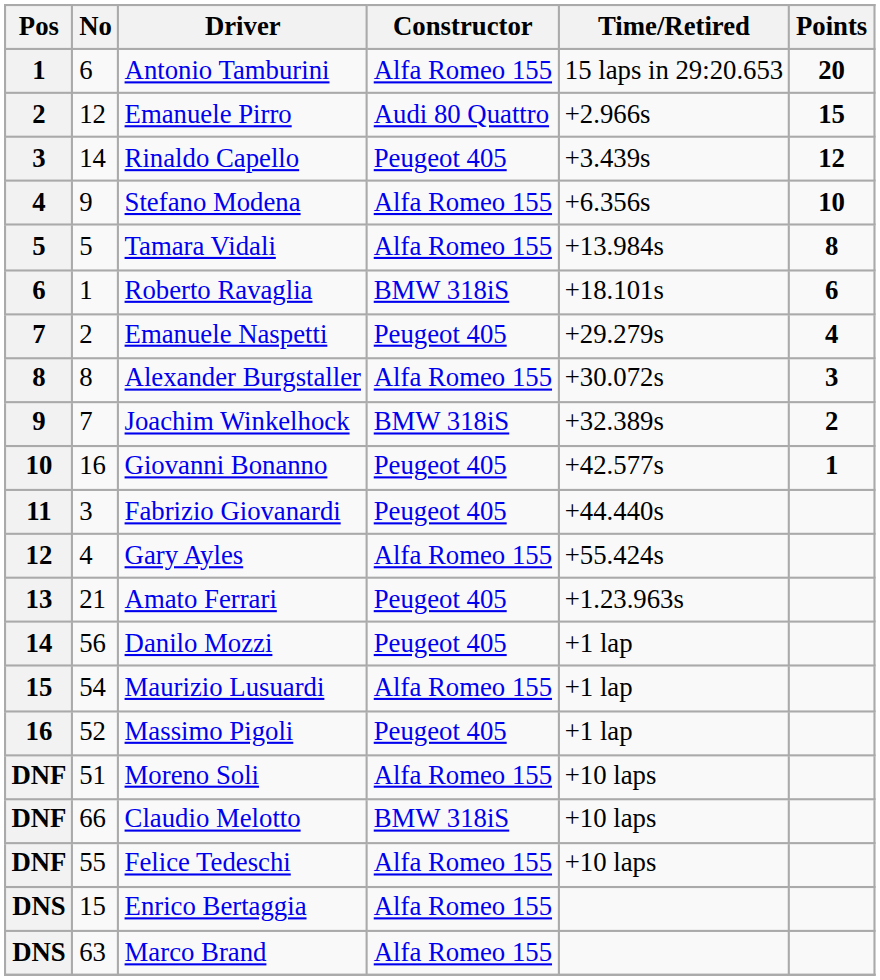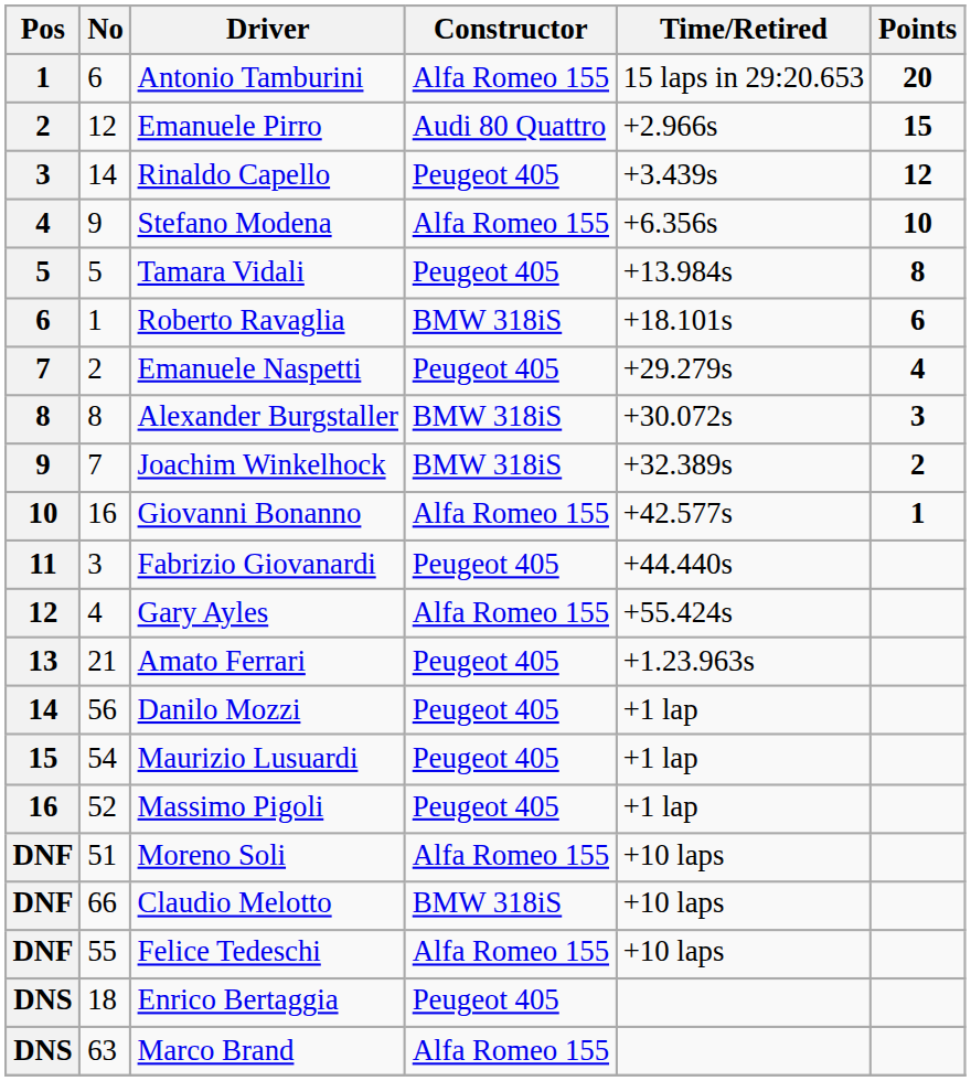Tamara Vidali | Constructor: Alfa Romeo 155 -> Peugeot 405
Alexander Burgstaller | Constructor: Alfa Romeo 155 -> BMW 318iS
Giovanni Bonanno | Constructor: Peugeot 405 -> Alfa Romeo 155
Maurizio Lusuardi | Constructor: Alfa Romeo 155 -> Peugeot 405
Enrico Bertaggia | No: 15 -> 18
Enrico Bertaggia | Constructor: Alfa Romeo 155 -> Peugeot 405
